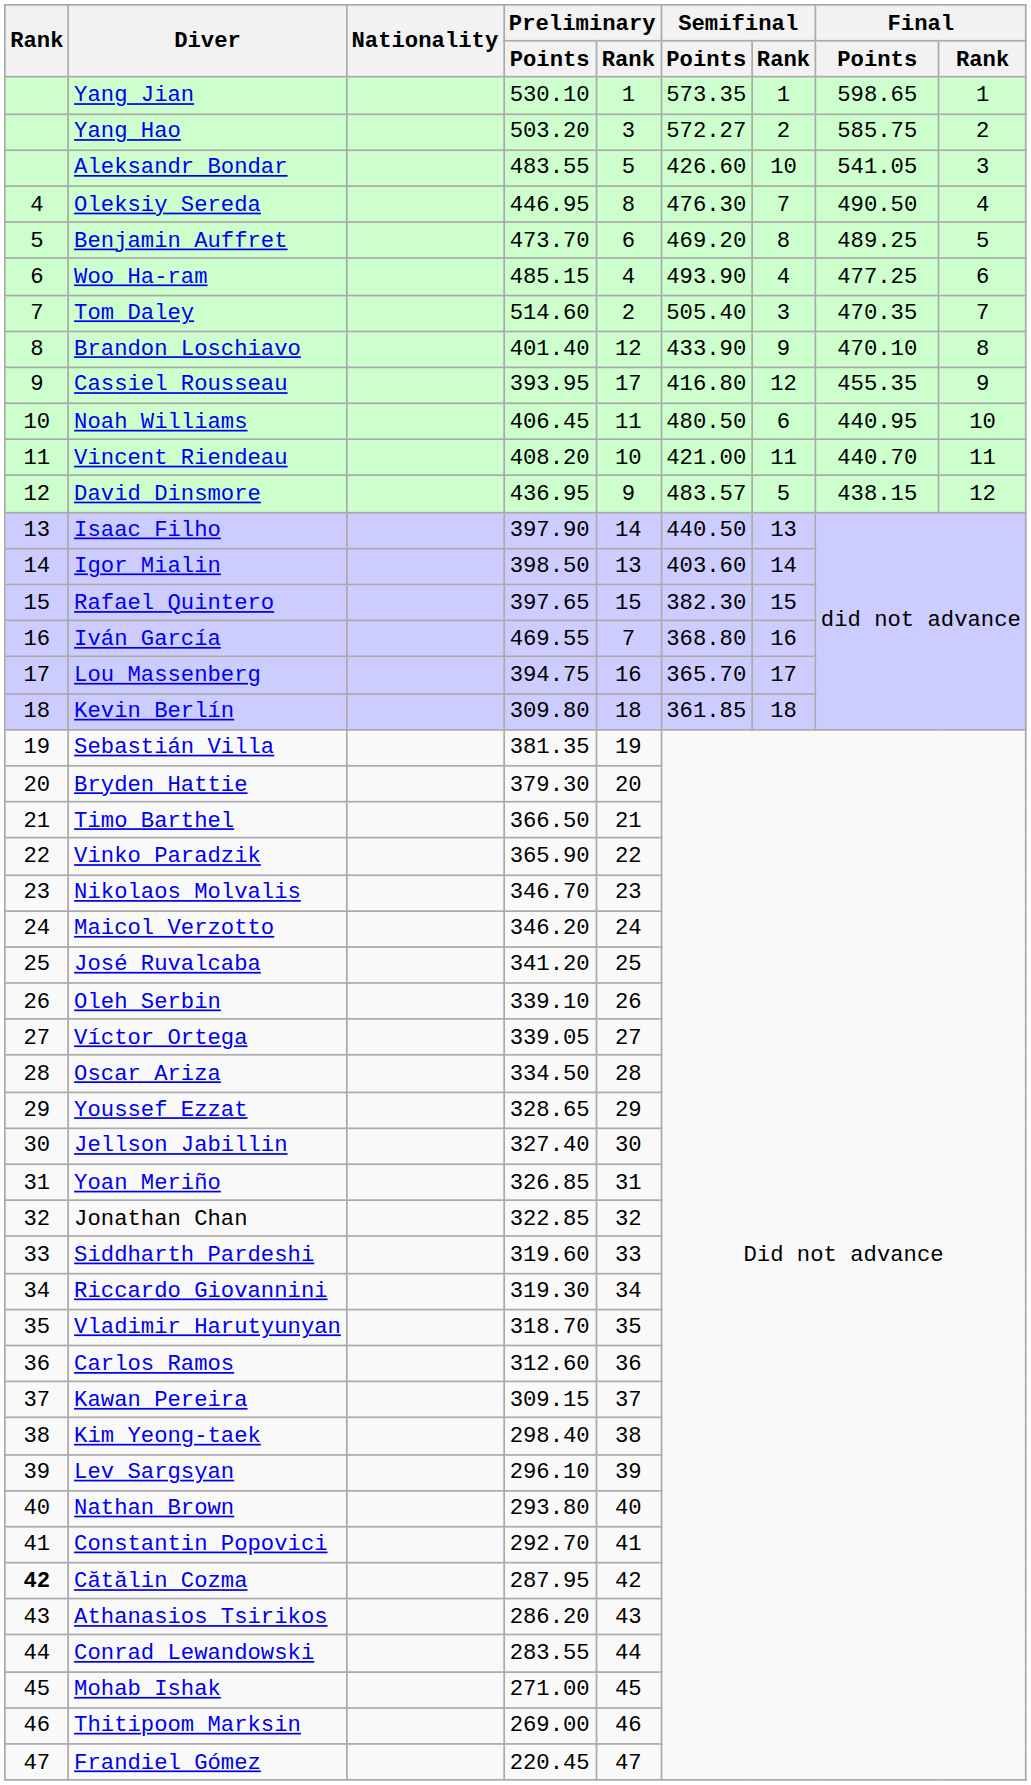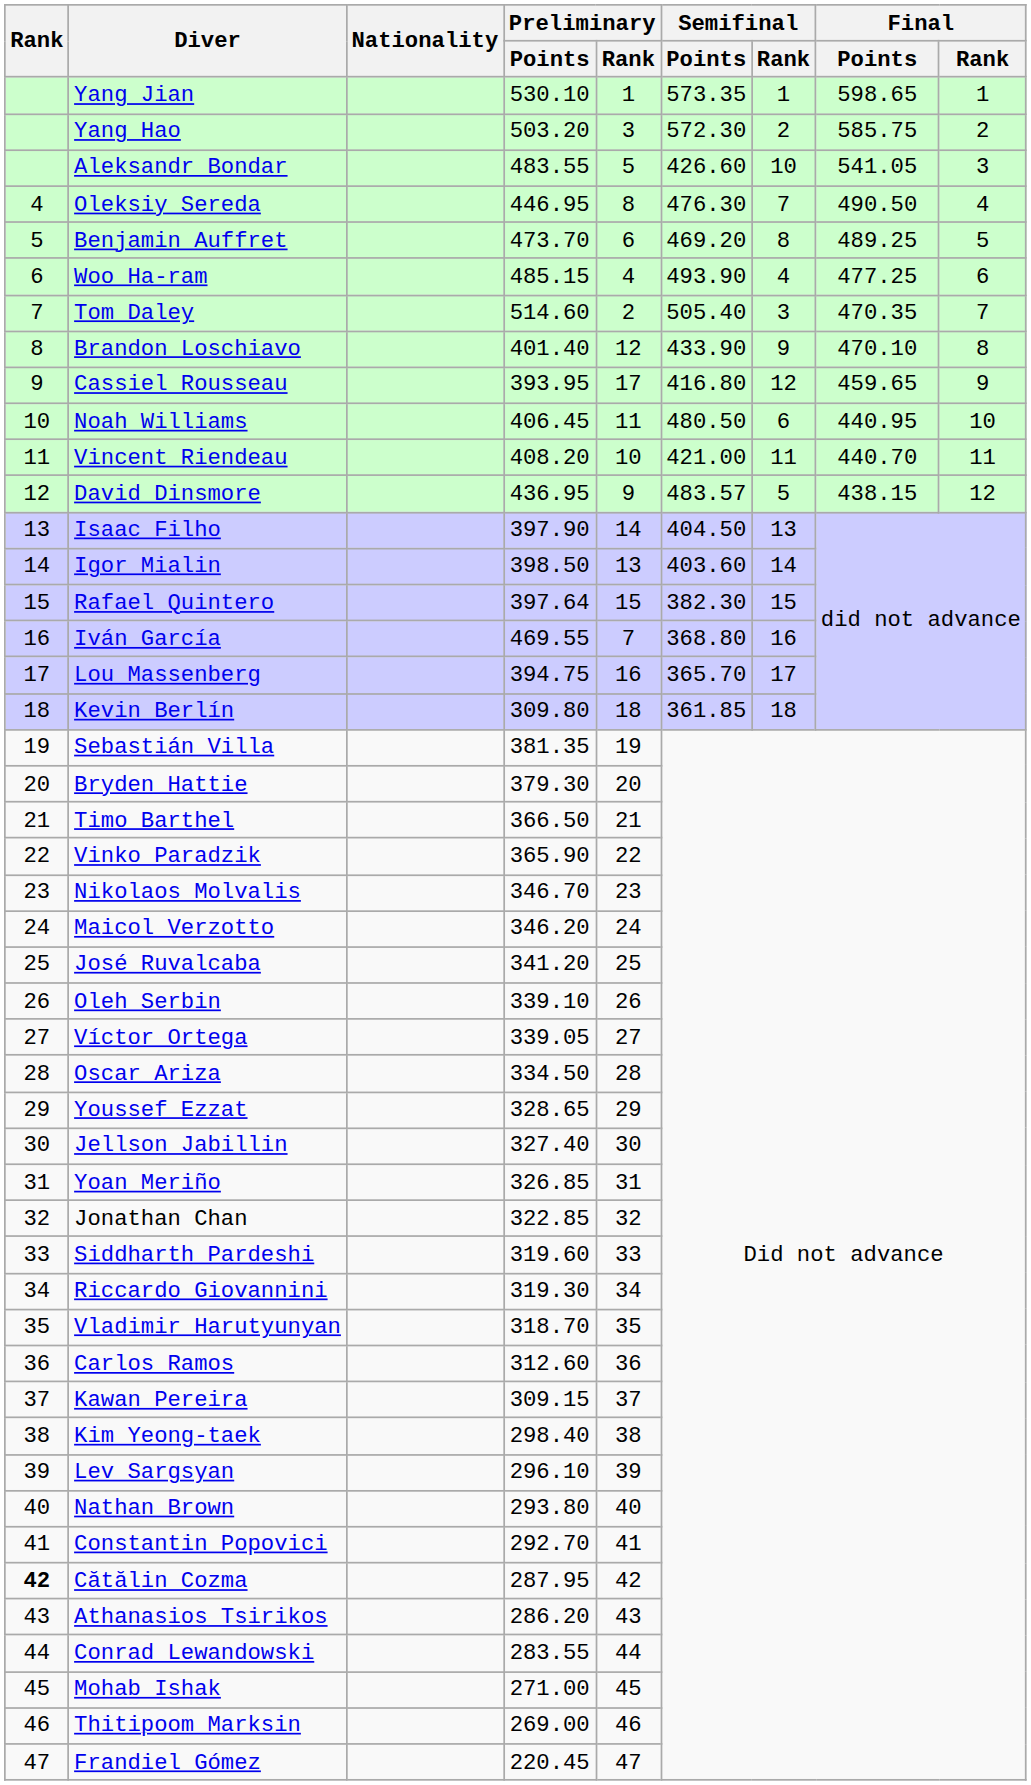Yang Hao | Semifinal / Points: 572.27 -> 572.30
Cassiel Rousseau | Final / Points: 455.35 -> 459.65
Isaac Filho | Semifinal / Points: 440.50 -> 404.50
Rafael Quintero | Preliminary / Points: 397.65 -> 397.64
